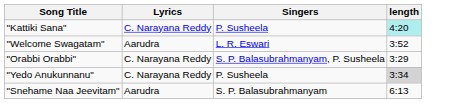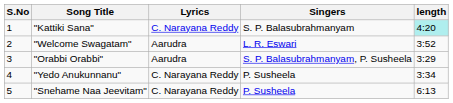+ column: S.No | 1 | 2 | 3 | 4 | 5
"Kattiki Sana" | Singers: P. Susheela -> S. P. Balasubrahmanyam
"Orabbi Orabbi" | Lyrics: C. Narayana Reddy -> Aarudra
"Yedo Anukunnanu" | length: lightgrey background -> no background
"Snehame Naa Jeevitam" | Lyrics: Aarudra -> C. Narayana Reddy
"Snehame Naa Jeevitam" | Singers: S. P. Balasubrahmanyam -> P. Susheela
